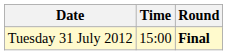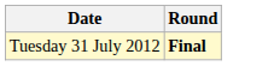- column: Time | 15:00
